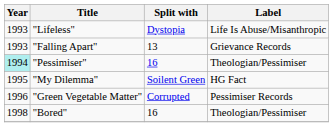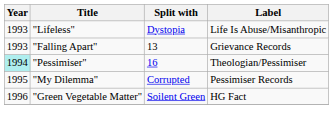"My Dilemma" | Split with: Soilent Green -> Corrupted
"My Dilemma" | Label: HG Fact -> Pessimiser Records
"Green Vegetable Matter" | Split with: Corrupted -> Soilent Green
"Green Vegetable Matter" | Label: Pessimiser Records -> HG Fact
- row: 1998 | "Bored" | 16 | Theologian/Pessimiser
